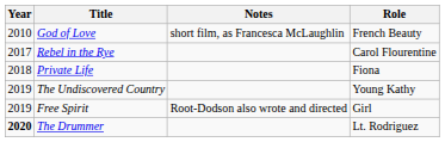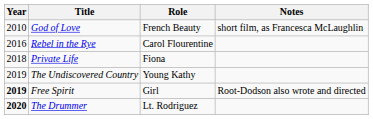columns swapped: Role <-> Notes
Rebel in the Rye | Year: 2017 -> 2016
Free Spirit | Year: normal -> bold
